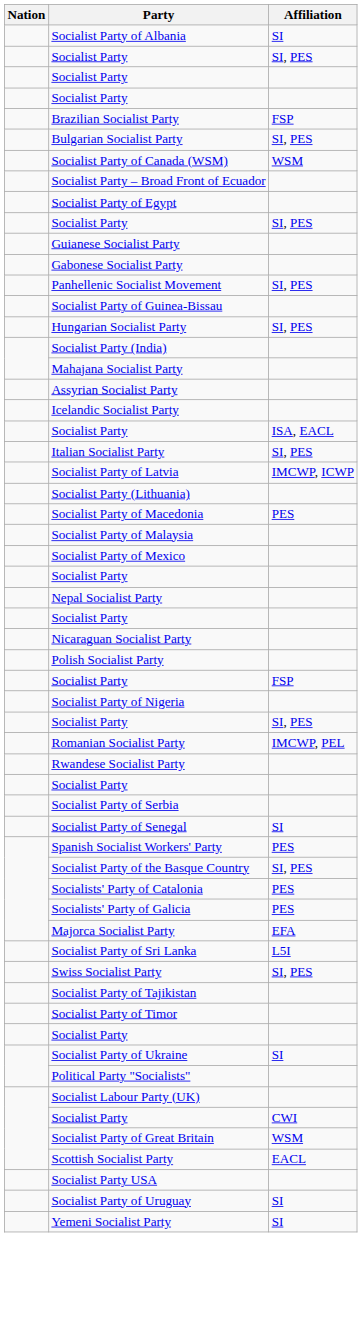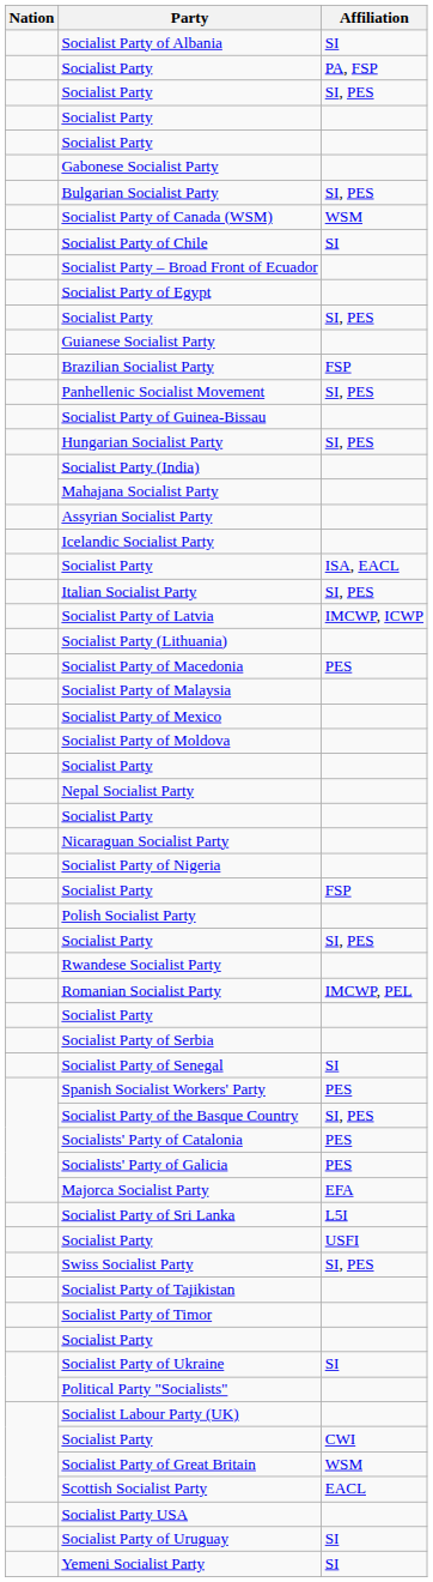+ row: Socialist Party | PA, FSP
rows swapped: Brazilian Socialist Party <-> Gabonese Socialist Party
+ row: Socialist Party of Chile | SI
+ row: Socialist Party of Moldova
rows swapped: Socialist Party of Nigeria <-> Polish Socialist Party
rows swapped: Romanian Socialist Party <-> Rwandese Socialist Party
+ row: Socialist Party | USFI
